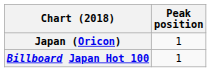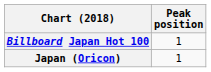rows swapped: Billboard Japan Hot 100 <-> Japan (Oricon)
